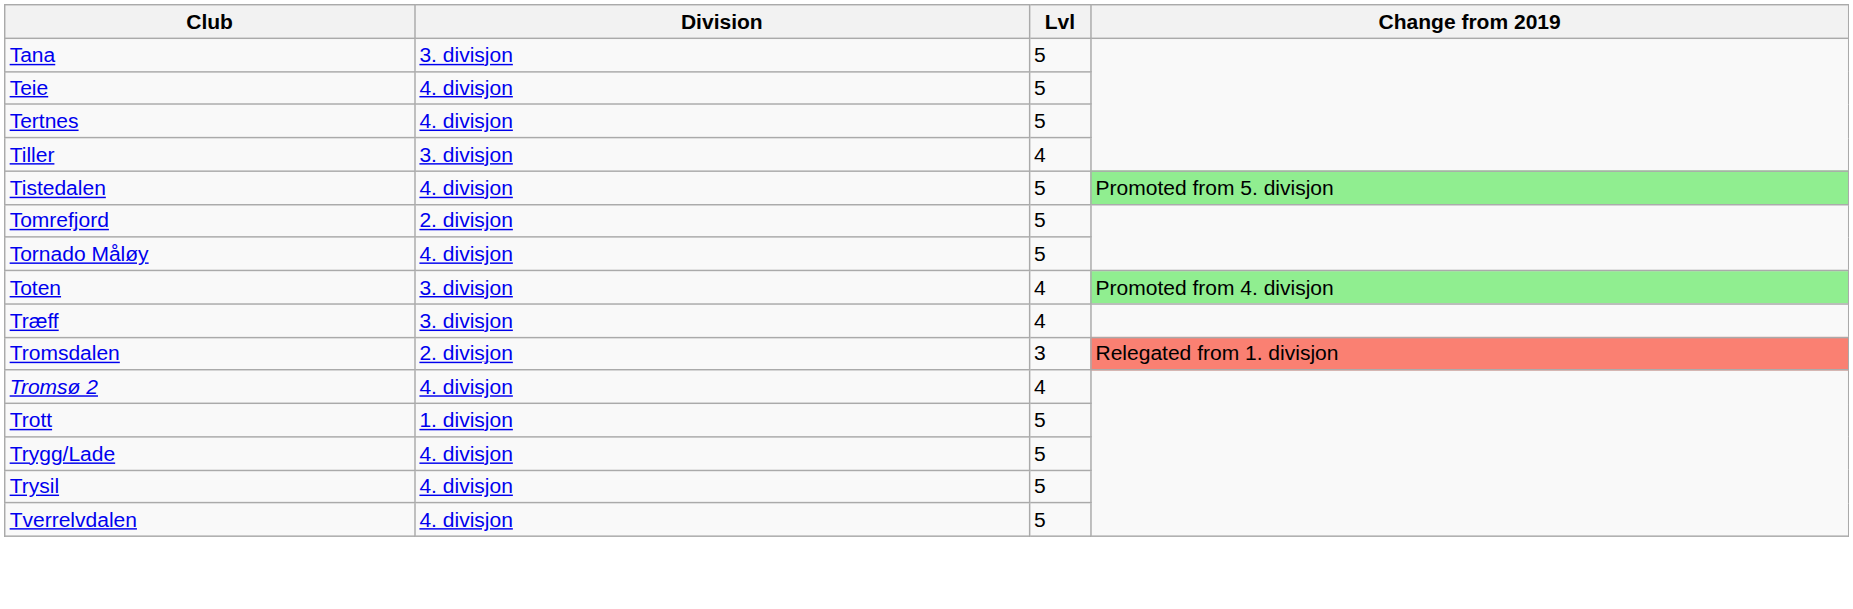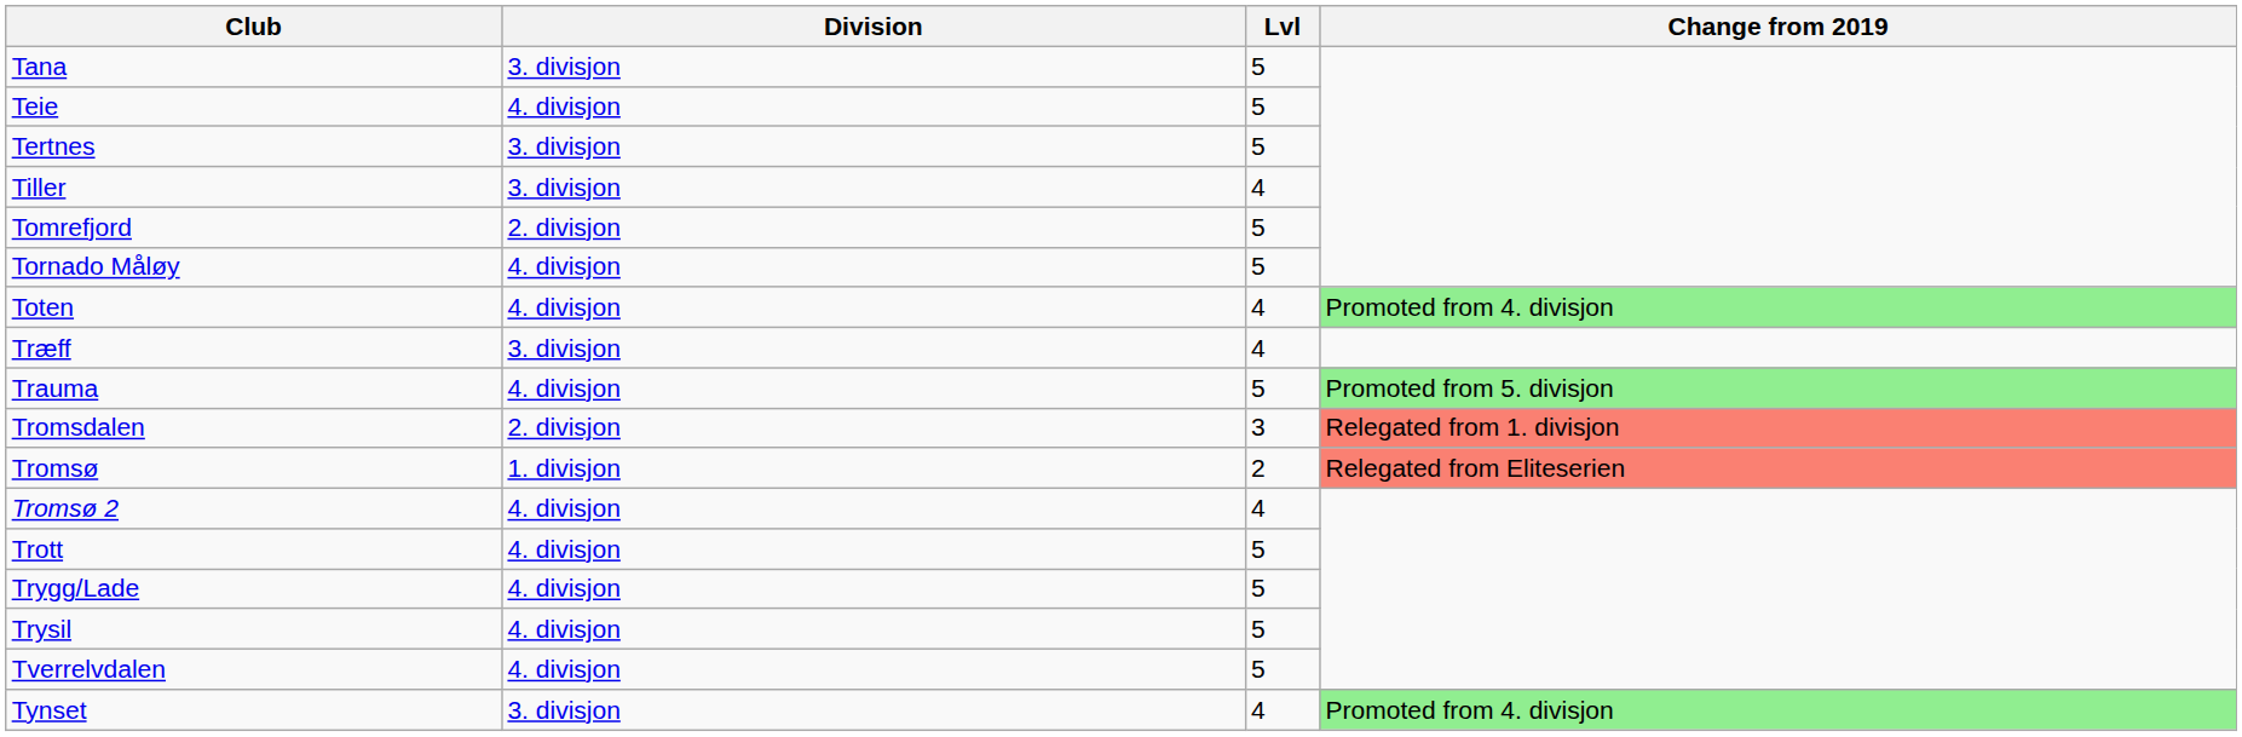Tertnes | Division: 4. divisjon -> 3. divisjon
- row: Tistedalen | 4. divisjon | 5 | Promoted from 5. divisjon
Toten | Division: 3. divisjon -> 4. divisjon
+ row: Trauma | 4. divisjon | 5 | Promoted from 5. divisjon
+ row: Tromsø | 1. divisjon | 2 | Relegated from Eliteserien
Trott | Division: 1. divisjon -> 4. divisjon
+ row: Tynset | 3. divisjon | 4 | Promoted from 4. divisjon
